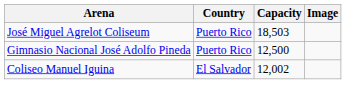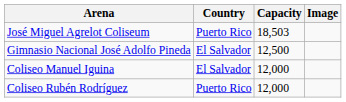Gimnasio Nacional José Adolfo Pineda | Country: Puerto Rico -> El Salvador
Coliseo Manuel Iguina | Capacity: 12,002 -> 12,000
+ row: Coliseo Rubén Rodríguez | Puerto Rico | 12,000
